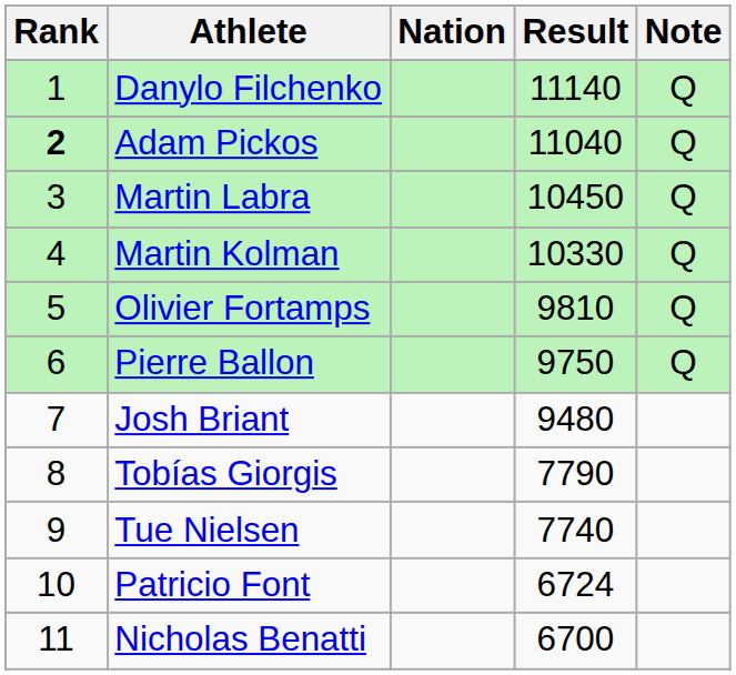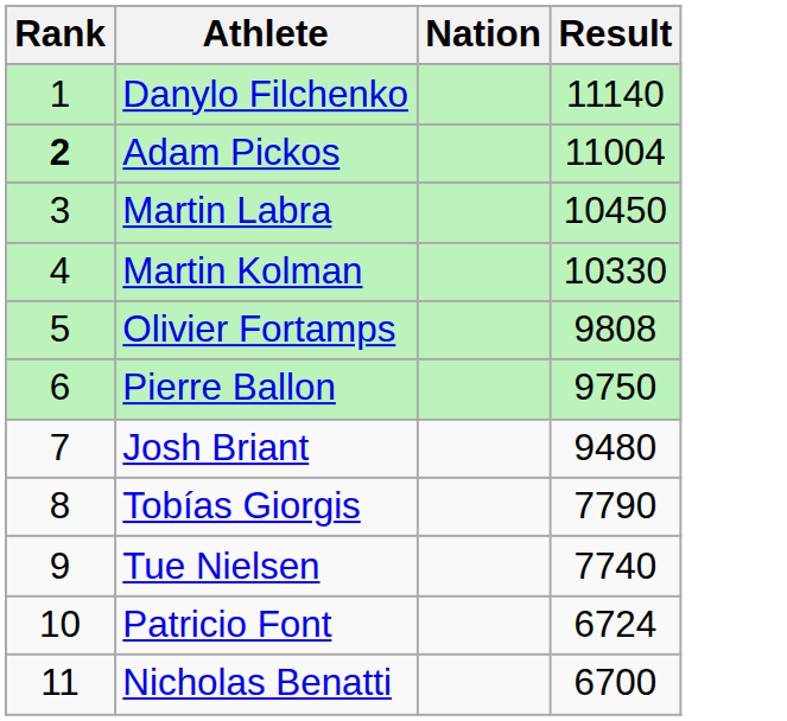- column: Note | Q | Q | Q | Q | Q | Q
Adam Pickos | Result: 11040 -> 11004
Olivier Fortamps | Result: 9810 -> 9808
